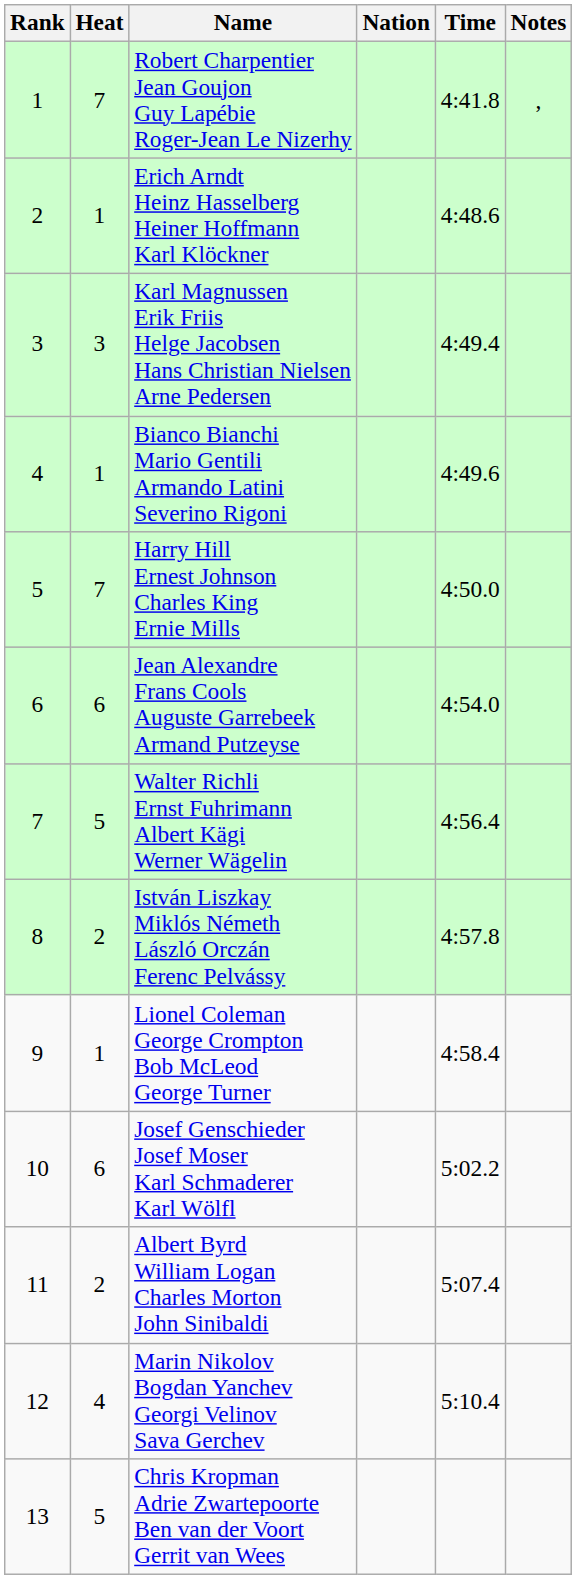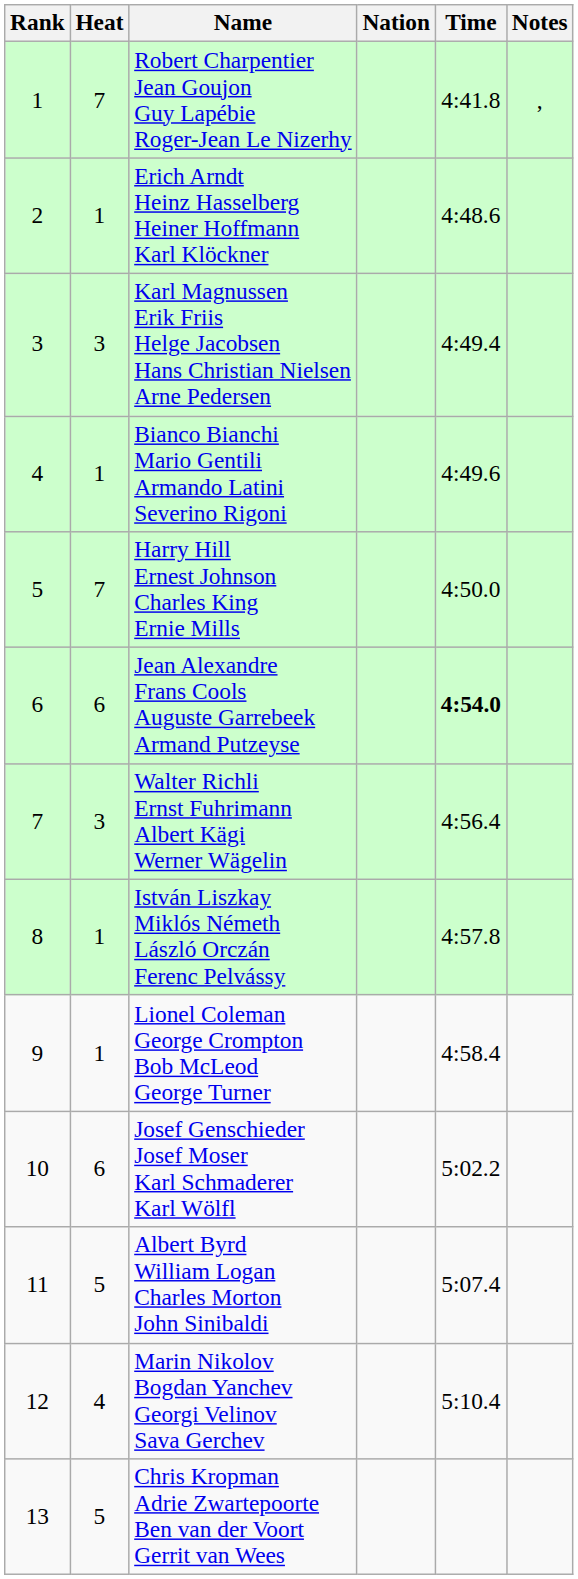Jean Alexandre Frans Cools Auguste Garrebeek Armand Putzeyse | Time: normal -> bold
Walter Richli Ernst Fuhrimann Albert Kägi Werner Wägelin | Heat: 5 -> 3
István Liszkay Miklós Németh László Orczán Ferenc Pelvássy | Heat: 2 -> 1
Albert Byrd William Logan Charles Morton John Sinibaldi | Heat: 2 -> 5
